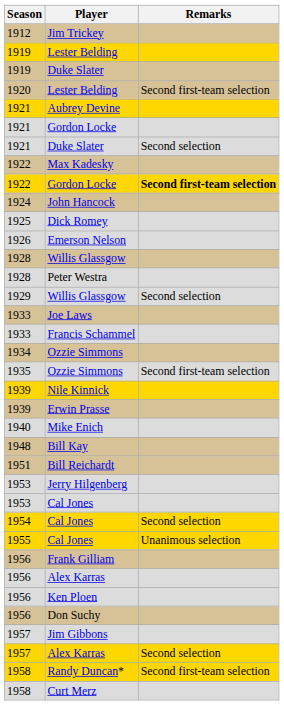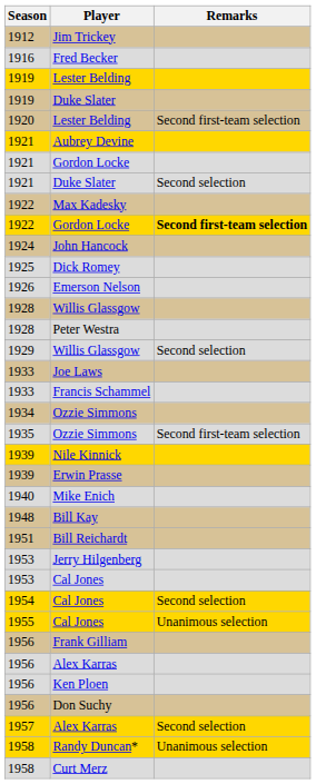+ row: 1916 | Fred Becker
- row: 1957 | Jim Gibbons
Randy Duncan* | Remarks: Second first-team selection -> Unanimous selection
